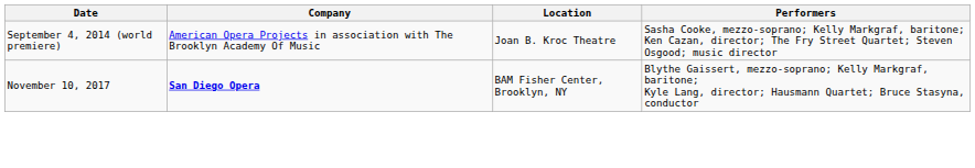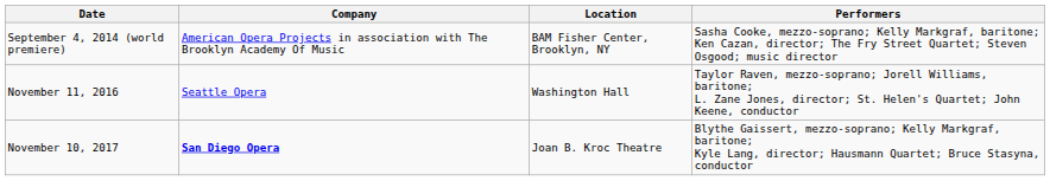September 4, 2014 (world premiere) | Location: Joan B. Kroc Theatre -> BAM Fisher Center, Brooklyn, NY
+ row: November 11, 2016 | Seattle Opera | Washington Hall | Taylor Raven, mezzo-soprano; Jorell Williams, baritone; L. Zane Jones, director; St. Helen's Quartet; John Keene, conductor
November 10, 2017 | Location: BAM Fisher Center, Brooklyn, NY -> Joan B. Kroc Theatre
